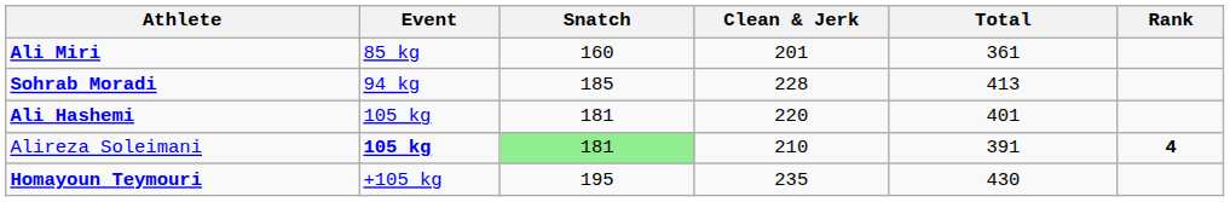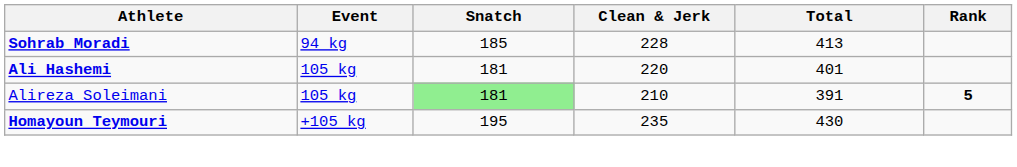- row: Ali Miri | 85 kg | 160 | 201 | 361
Alireza Soleimani | Event: bold -> normal
Alireza Soleimani | Rank: 4 -> 5
